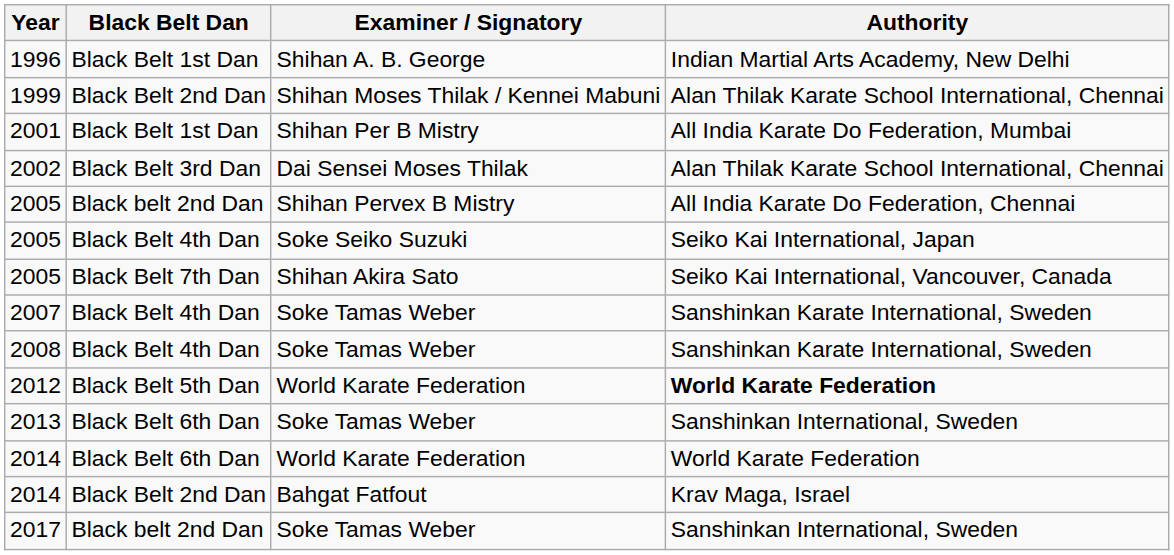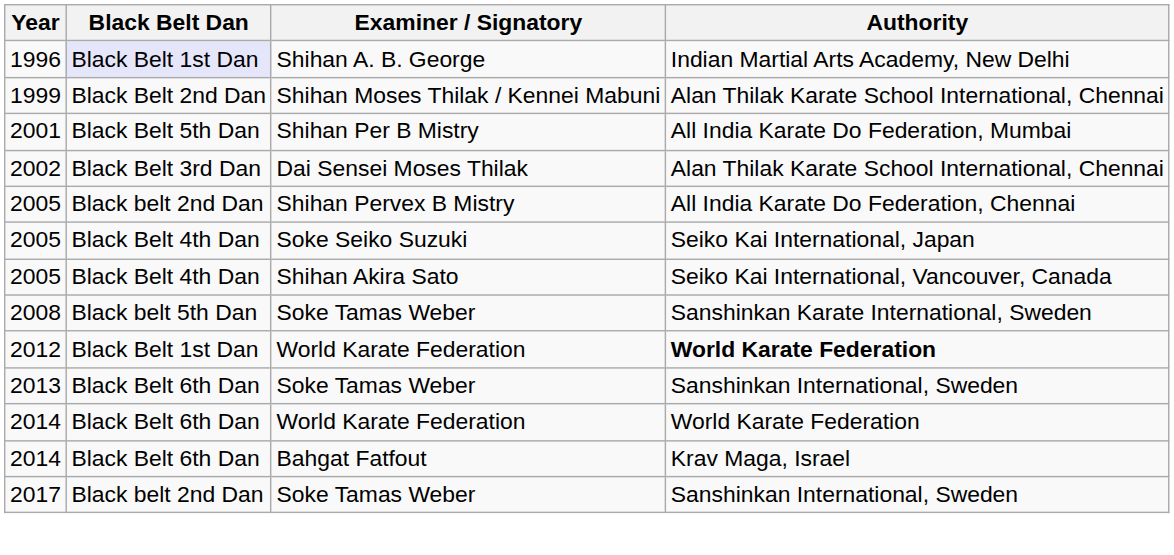1996 | Black Belt Dan: no background -> lavender background
2001 | Black Belt Dan: Black Belt 1st Dan -> Black Belt 5th Dan
2005 / Shihan Akira Sato | Black Belt Dan: Black Belt 7th Dan -> Black Belt 4th Dan
- row: 2007 | Black Belt 4th Dan | Soke Tamas Weber | Sanshinkan Karate International, Sweden
2008 | Black Belt Dan: Black Belt 4th Dan -> Black belt 5th Dan
2012 | Black Belt Dan: Black Belt 5th Dan -> Black Belt 1st Dan
2014 / Bahgat Fatfout | Black Belt Dan: Black Belt 2nd Dan -> Black Belt 6th Dan
